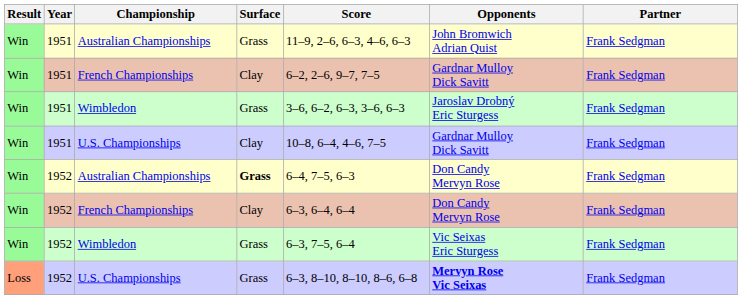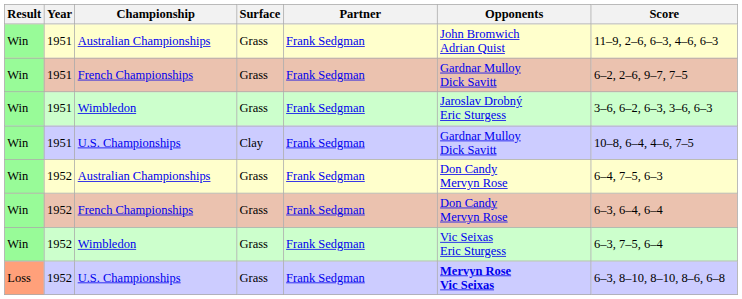columns swapped: Partner <-> Score
1951 / French Championships | Surface: Clay -> Grass
1952 / Australian Championships | Surface: bold -> normal
1952 / French Championships | Surface: Clay -> Grass
